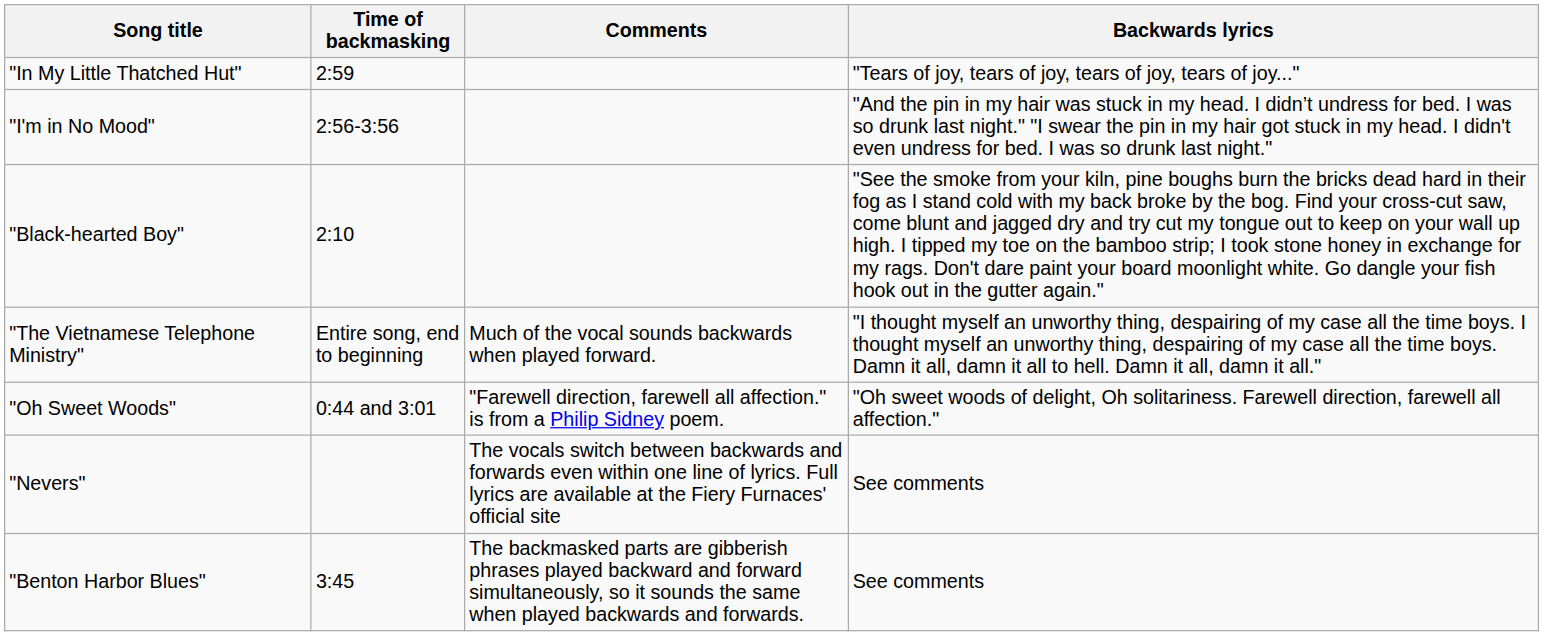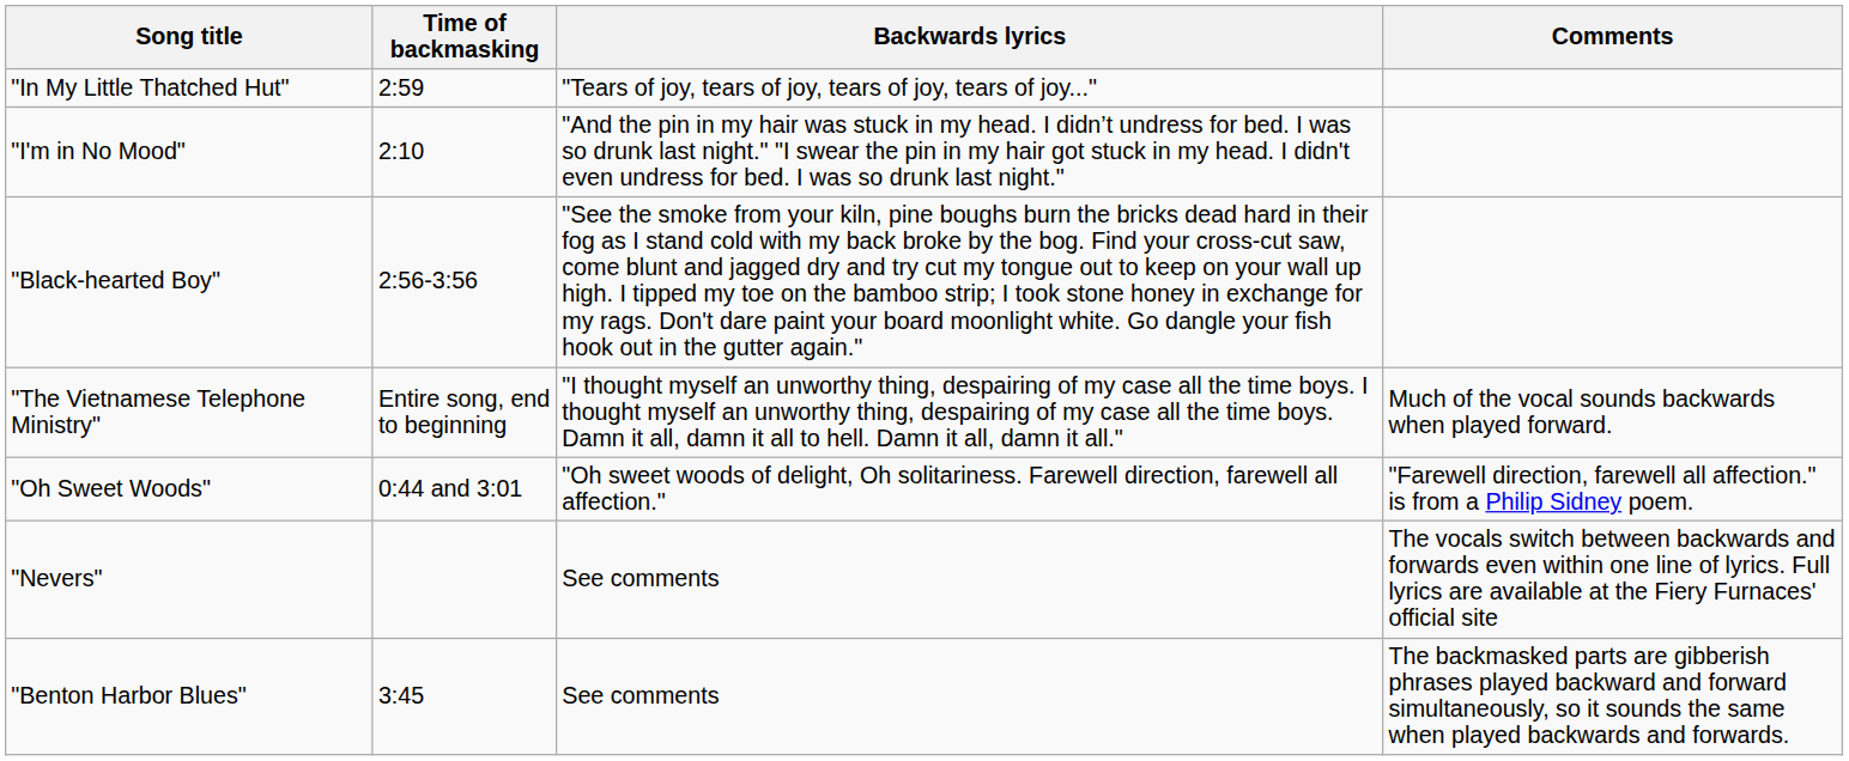columns swapped: Backwards lyrics <-> Comments
"I'm in No Mood" | Time of backmasking: 2:56-3:56 -> 2:10
"Black-hearted Boy" | Time of backmasking: 2:10 -> 2:56-3:56
